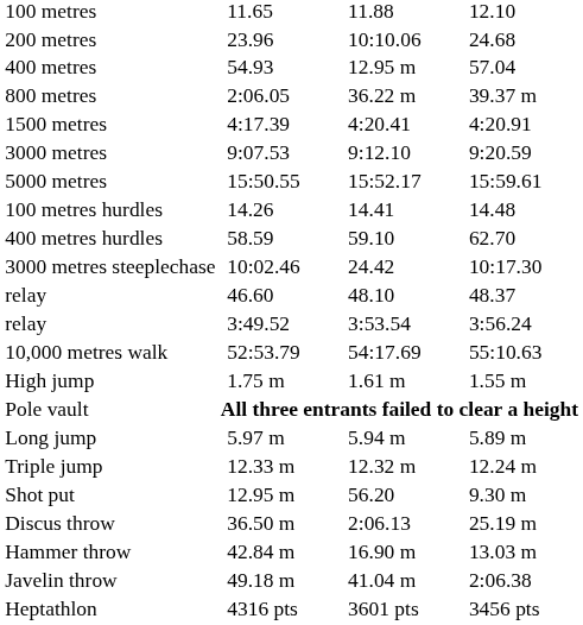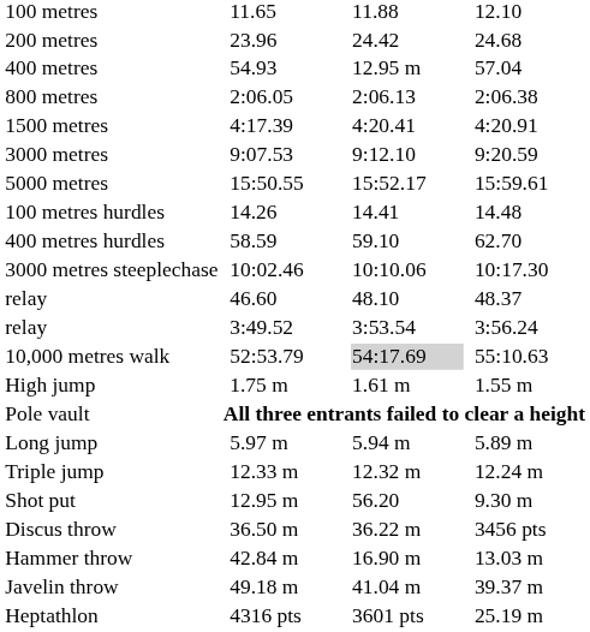200 metres | column 5: 10:10.06 -> 24.42
800 metres | column 5: 36.22 m -> 2:06.13
800 metres | column 7: 39.37 m -> 2:06.38
3000 metres steeplechase | column 5: 24.42 -> 10:10.06
10,000 metres walk | column 5: no background -> lightgrey background
Discus throw | column 5: 2:06.13 -> 36.22 m
Discus throw | column 7: 25.19 m -> 3456 pts
Javelin throw | column 7: 2:06.38 -> 39.37 m
Heptathlon | column 7: 3456 pts -> 25.19 m
